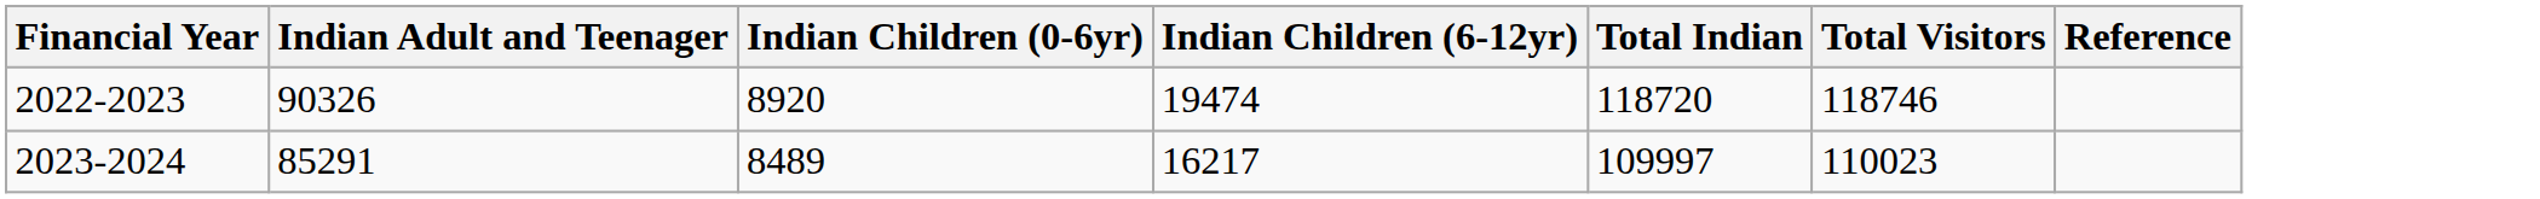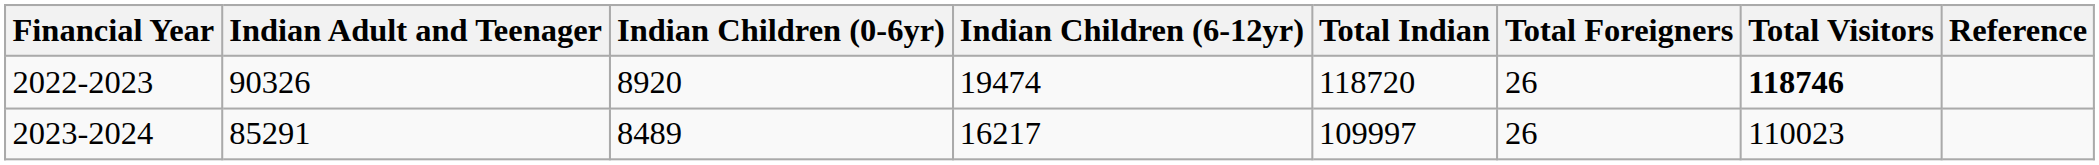+ column: Total Foreigners | 26 | 26
2022-2023 | Total Visitors: normal -> bold
